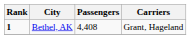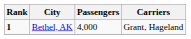Bethel, AK | Passengers: 4,408 -> 4,000
